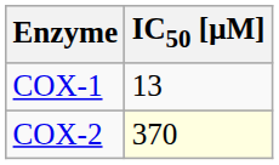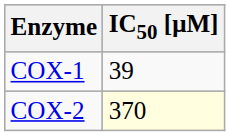COX-1 | IC50 [μM]: 13 -> 39
